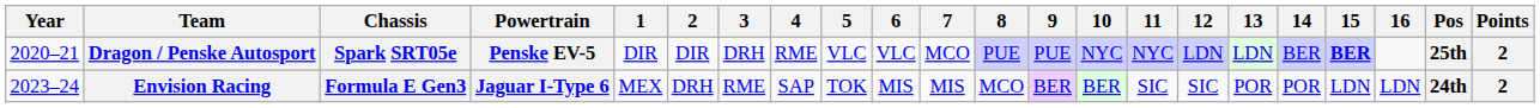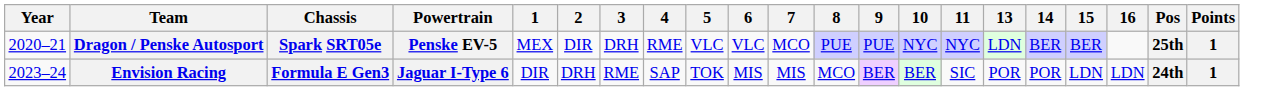- column: 12 | LDN | SIC
Dragon / Penske Autosport | 1: DIR -> MEX
Dragon / Penske Autosport | 15: bold -> normal
Dragon / Penske Autosport | Points: 2 -> 1
Envision Racing | 1: MEX -> DIR
Envision Racing | Points: 2 -> 1
